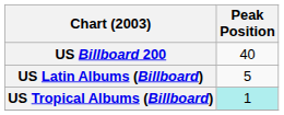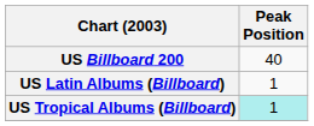US Latin Albums (Billboard) | Peak Position: 5 -> 1
